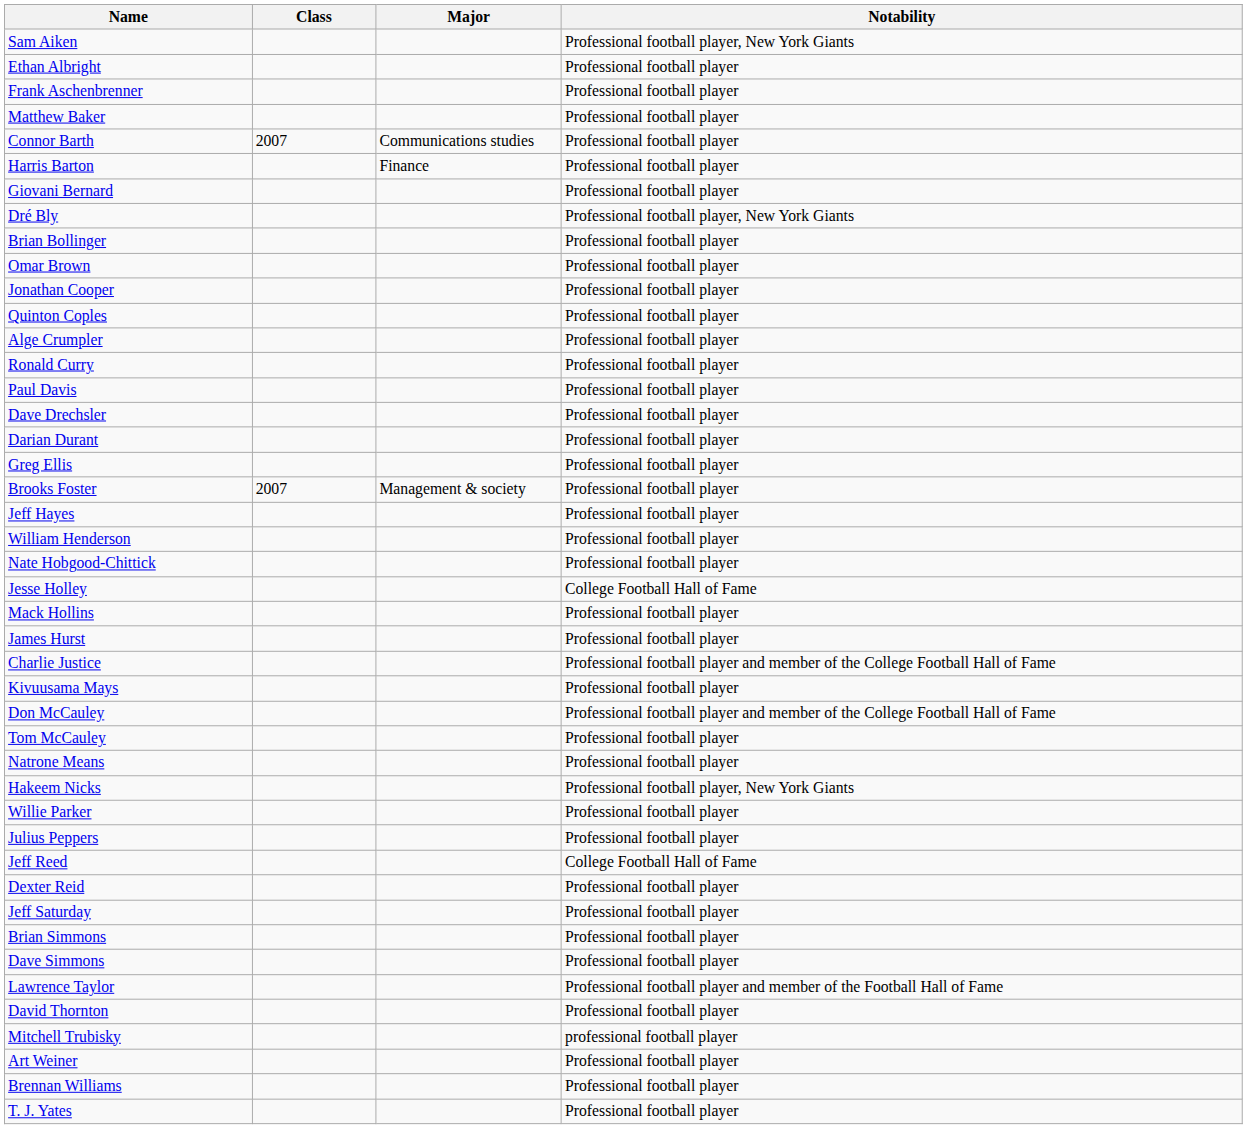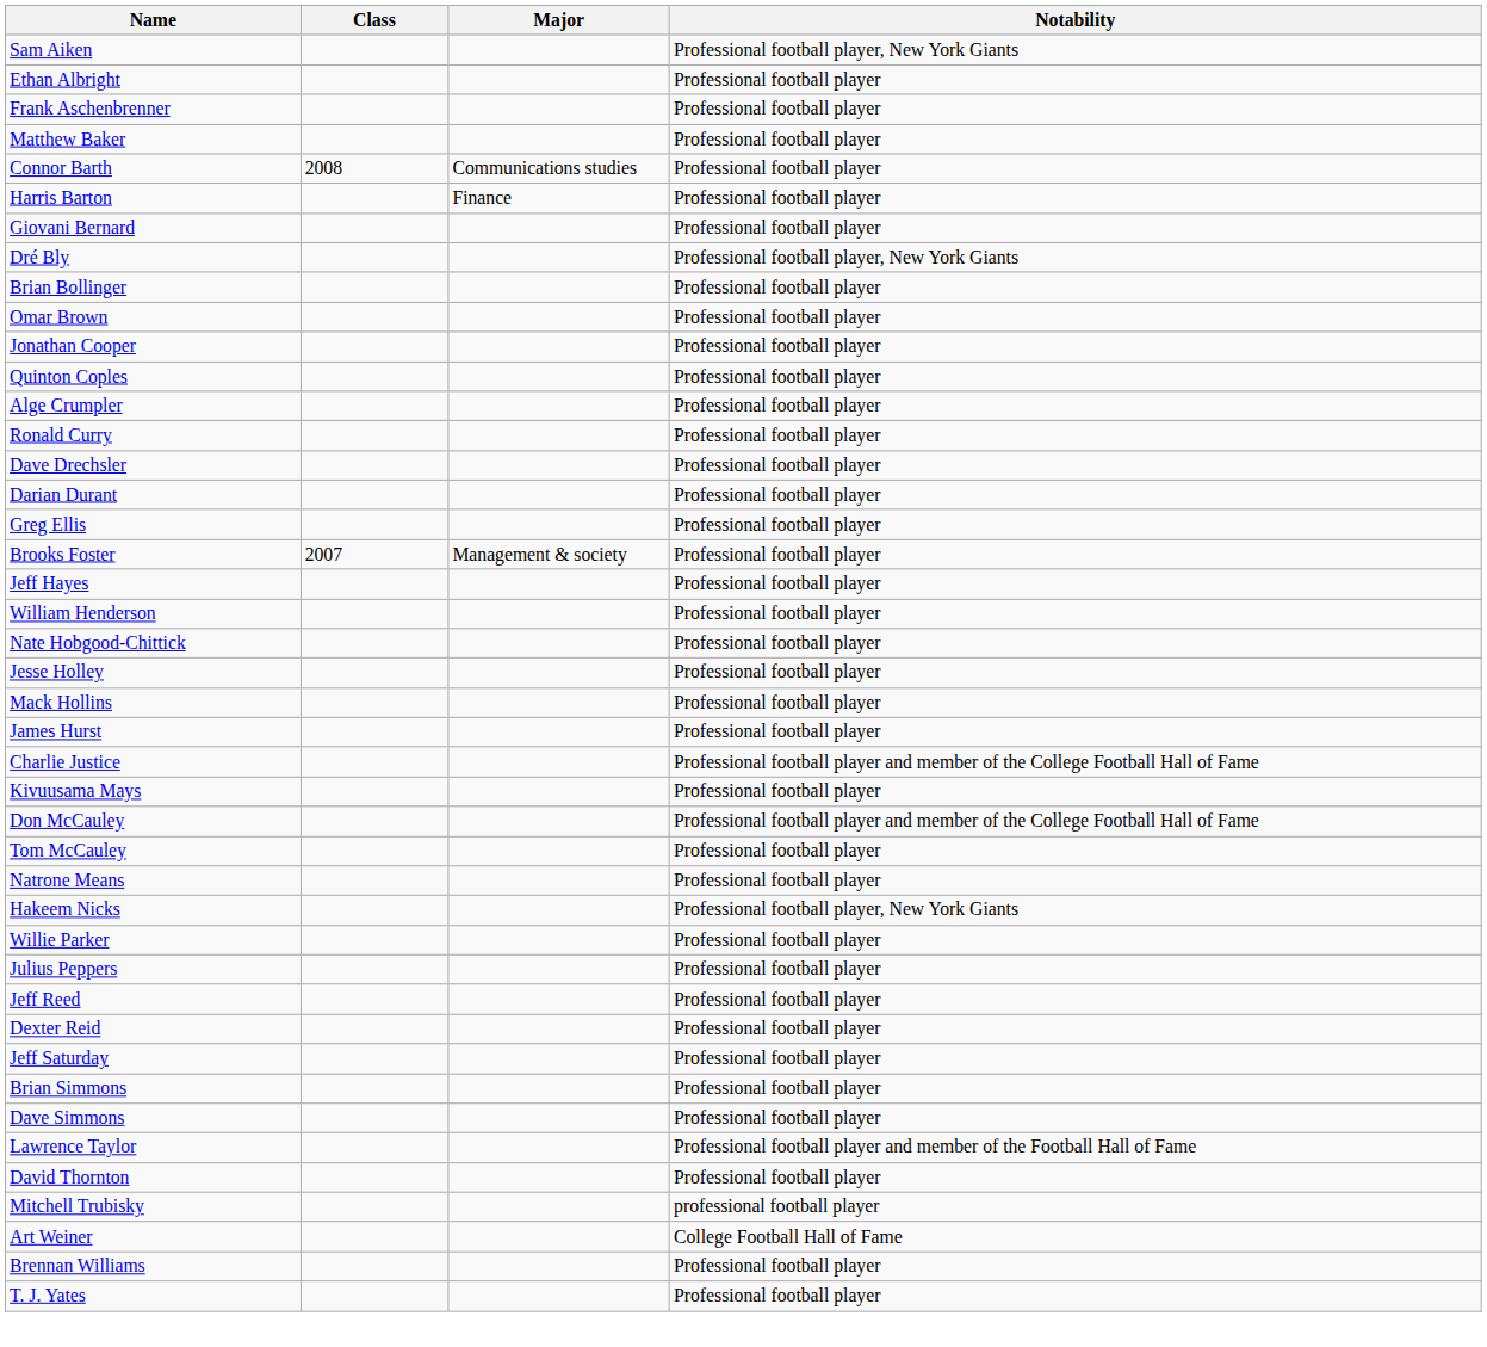Connor Barth | Class: 2007 -> 2008
- row: Paul Davis | Professional football player
Jesse Holley | Notability: College Football Hall of Fame -> Professional football player
Jeff Reed | Notability: College Football Hall of Fame -> Professional football player
Art Weiner | Notability: Professional football player -> College Football Hall of Fame
